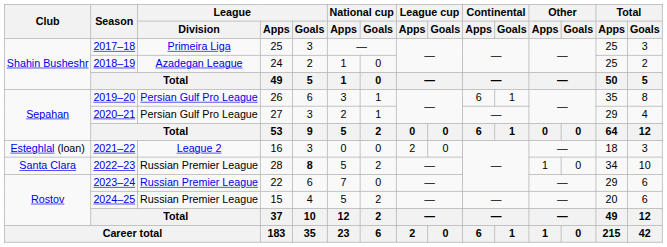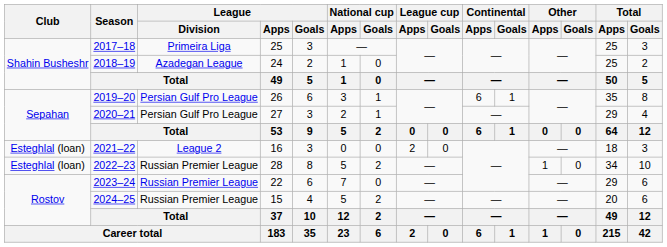2022–23 | Club: Santa Clara -> Esteghlal (loan)
2022–23 | League / Goals: bold -> normal
